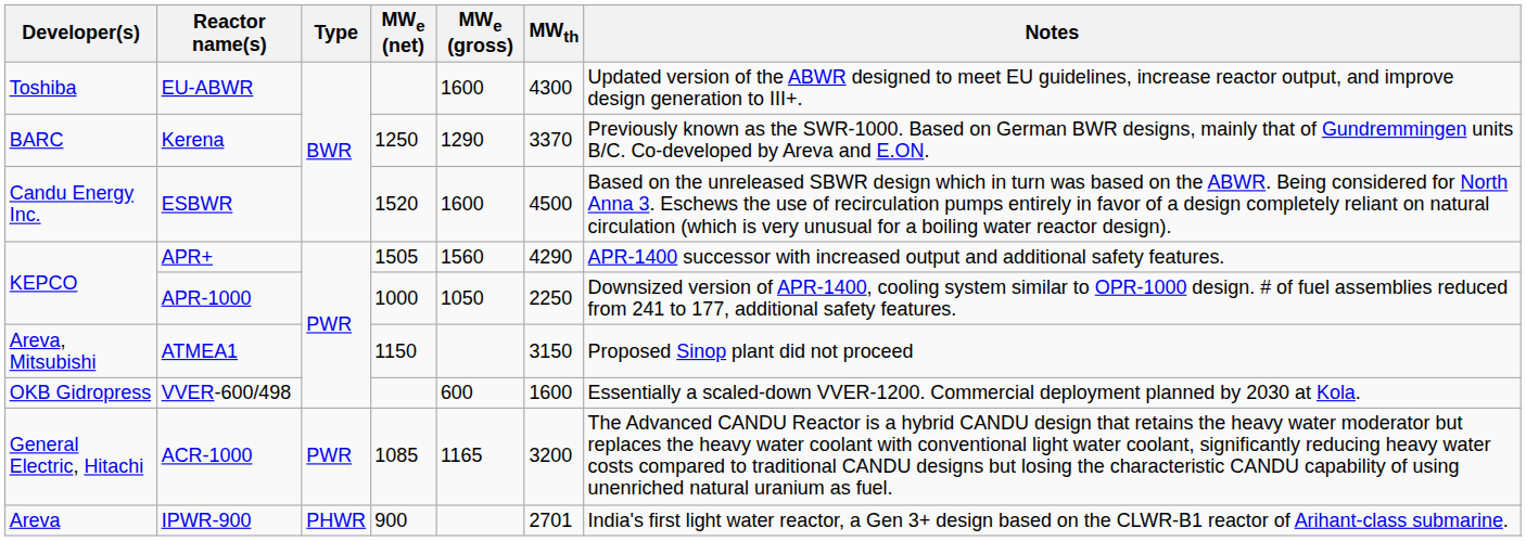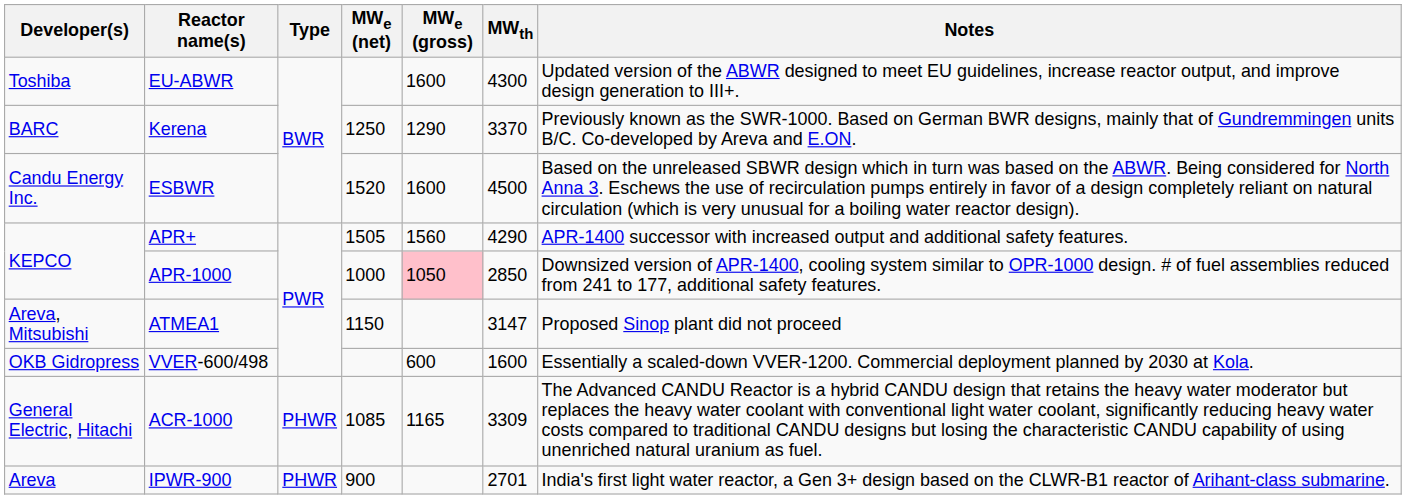APR-1000 | MWe (gross): no background -> pink background
APR-1000 | MWth: 2250 -> 2850
ATMEA1 | MWth: 3150 -> 3147
ACR-1000 | Type: PWR -> PHWR
ACR-1000 | MWth: 3200 -> 3309
